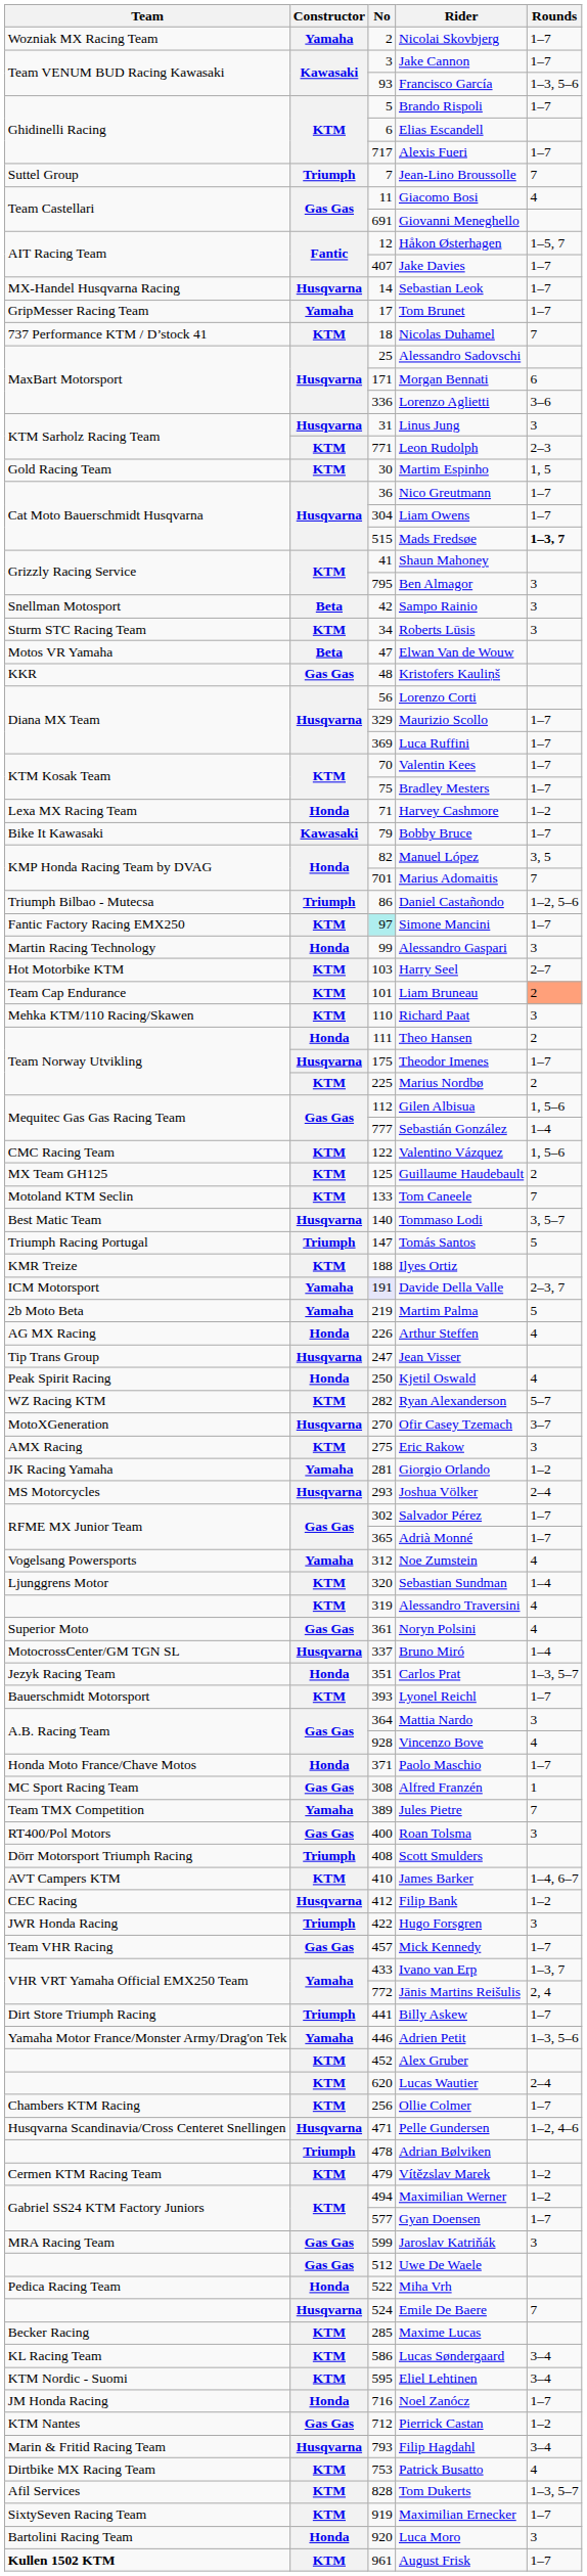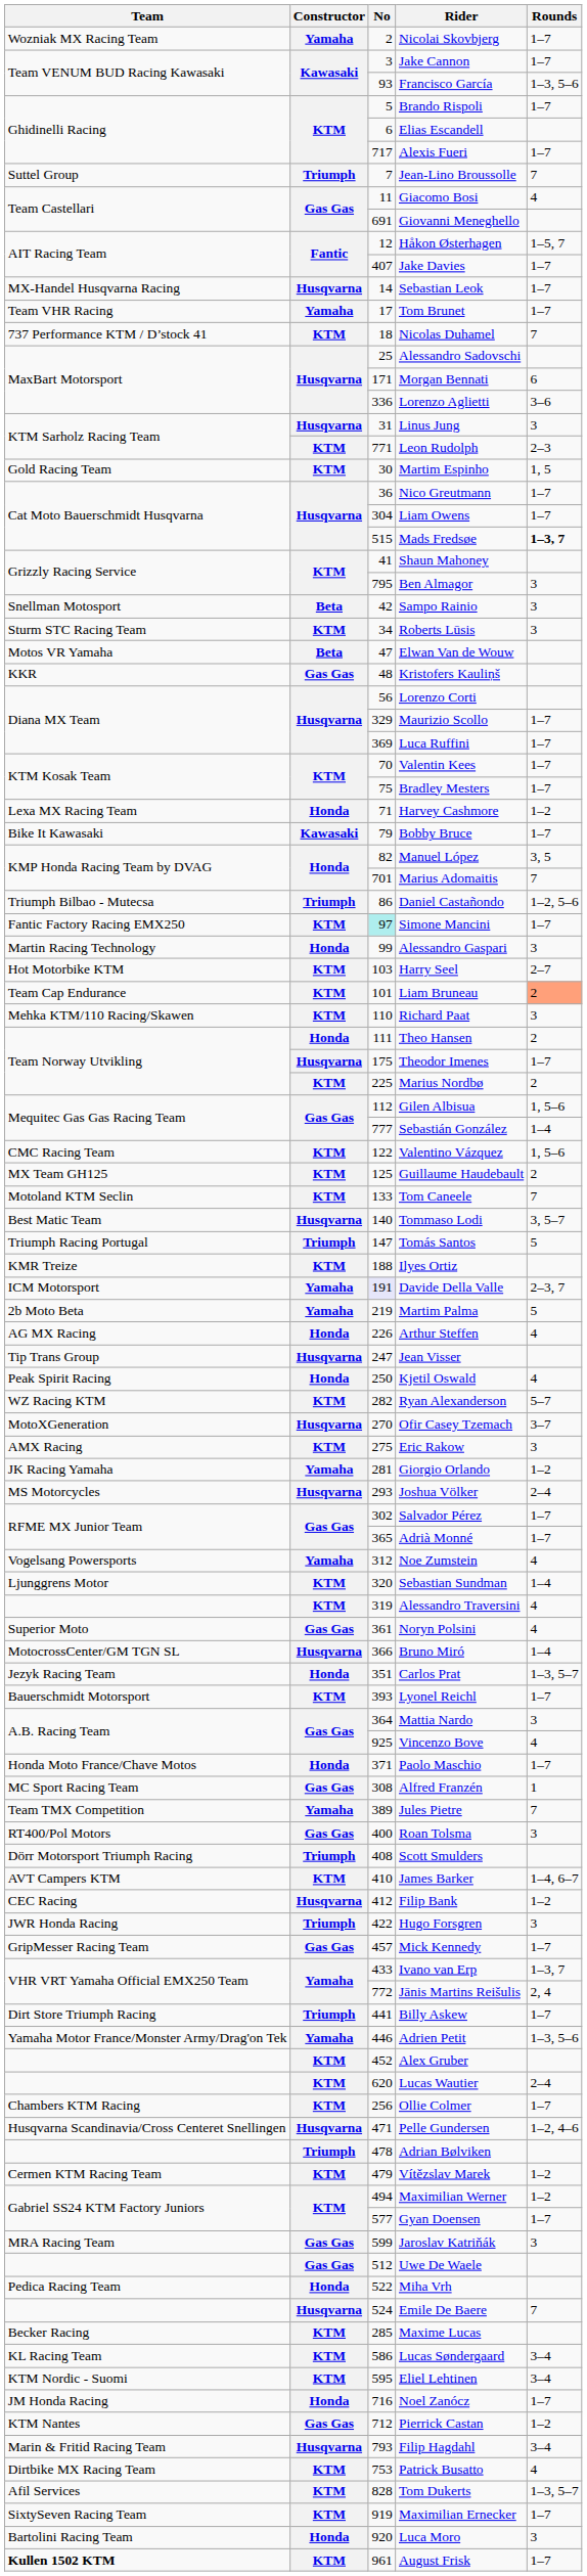Tom Brunet | Team: GripMesser Racing Team -> Team VHR Racing
Bruno Miró | No: 337 -> 366
Vincenzo Bove | No: 928 -> 925
Mick Kennedy | Team: Team VHR Racing -> GripMesser Racing Team
